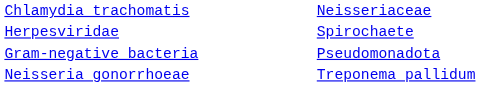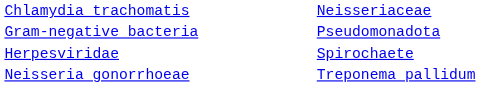rows swapped: Gram-negative bacteria <-> Herpesviridae
